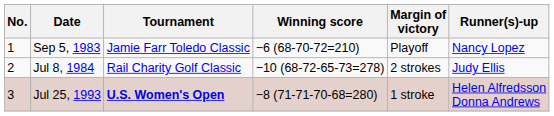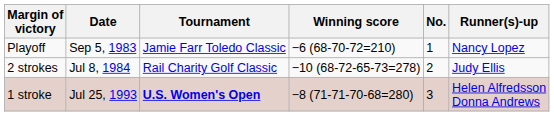columns swapped: No. <-> Margin of victory
